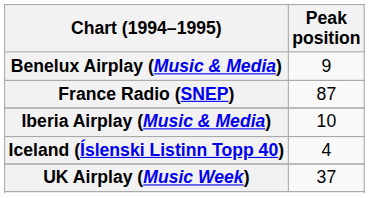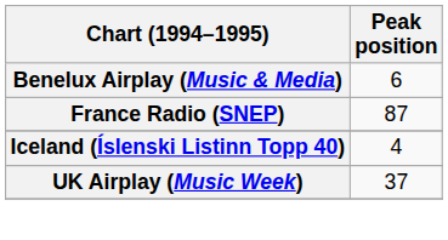Benelux Airplay (Music & Media) | Peak position: 9 -> 6
- row: Iberia Airplay (Music & Media) | 10
